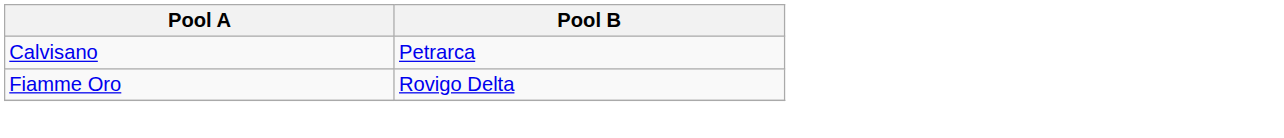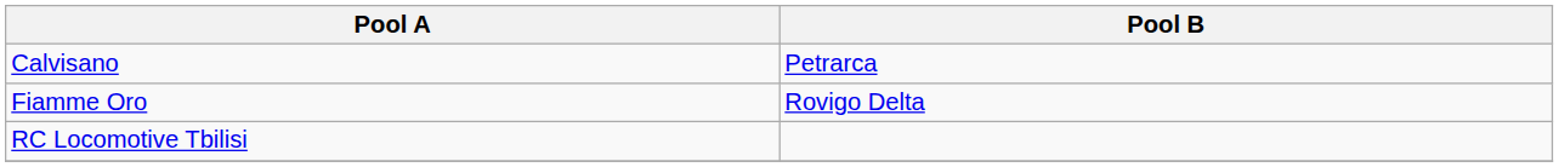+ row: RC Locomotive Tbilisi
